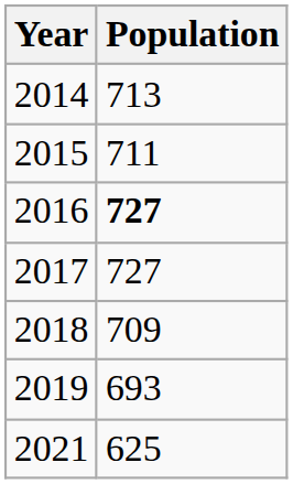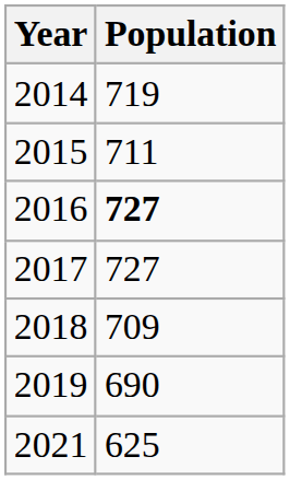2014 | Population: 713 -> 719
2019 | Population: 693 -> 690
